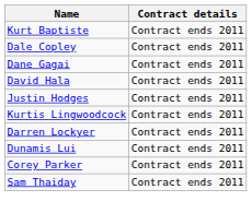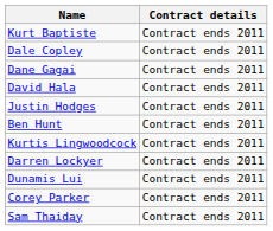+ row: Ben Hunt | Contract ends 2011
